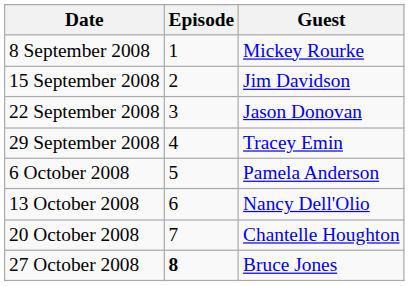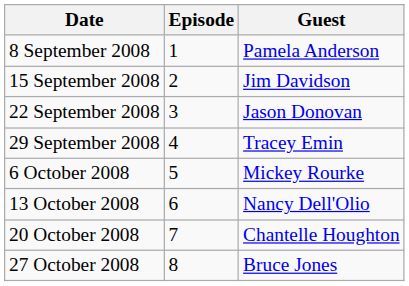8 September 2008 | Guest: Mickey Rourke -> Pamela Anderson
6 October 2008 | Guest: Pamela Anderson -> Mickey Rourke
27 October 2008 | Episode: bold -> normal
